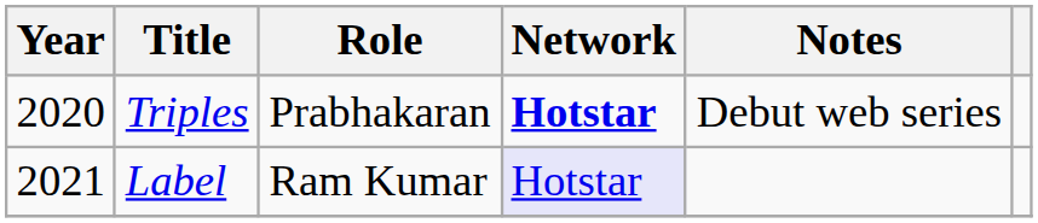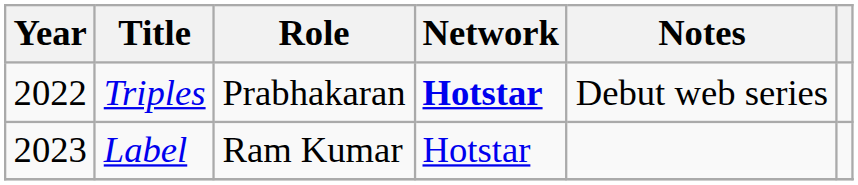Triples | Year: 2020 -> 2022
Label | Year: 2021 -> 2023
Label | Network: lavender background -> no background
